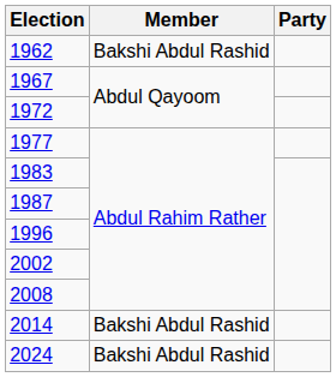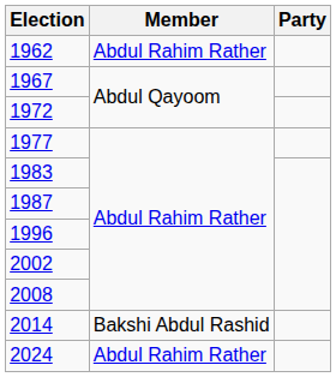1962 | Member: Bakshi Abdul Rashid -> Abdul Rahim Rather
2024 | Member: Bakshi Abdul Rashid -> Abdul Rahim Rather
